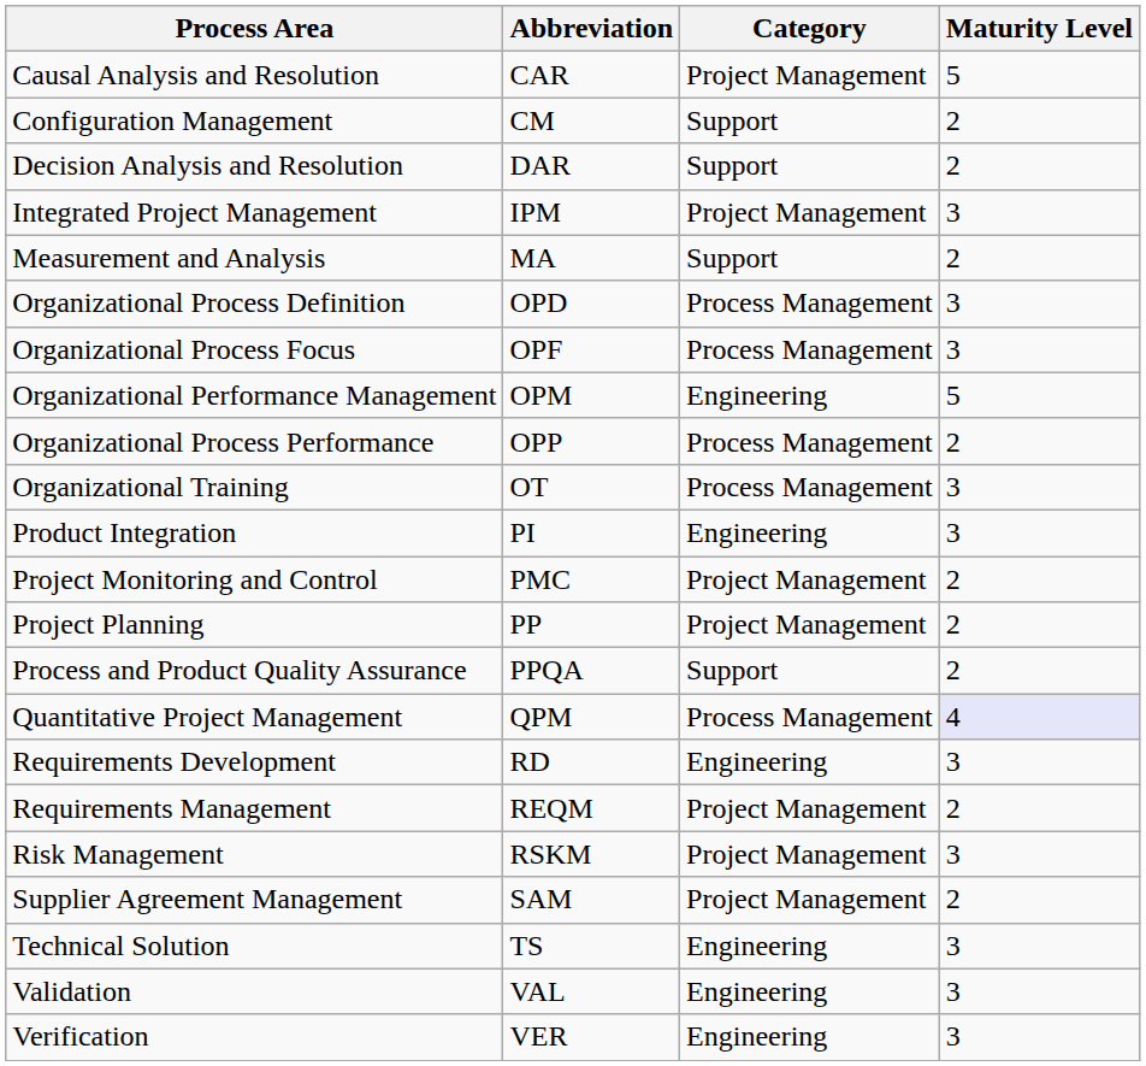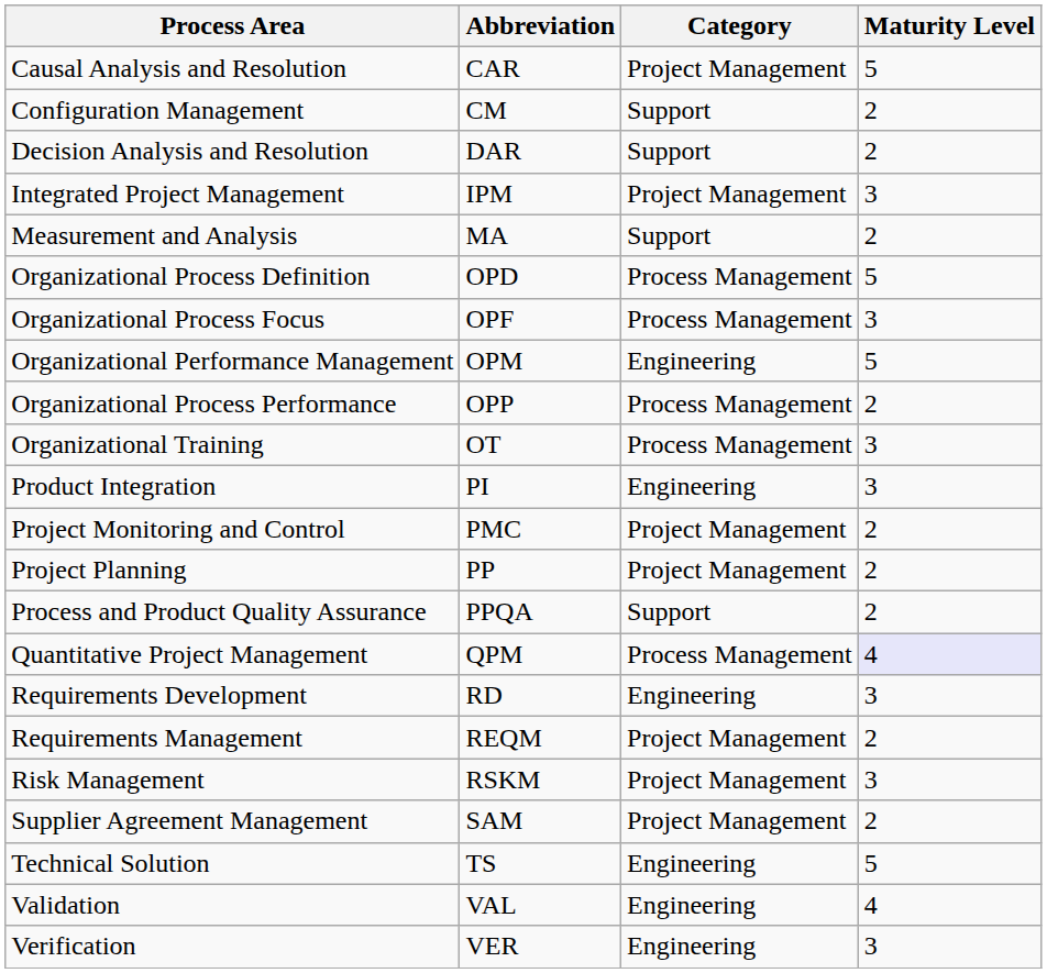Organizational Process Definition | Maturity Level: 3 -> 5
Technical Solution | Maturity Level: 3 -> 5
Validation | Maturity Level: 3 -> 4
